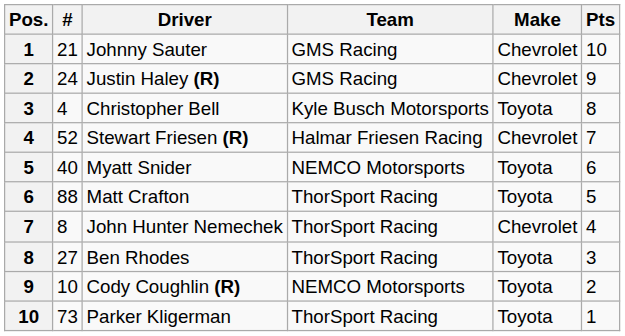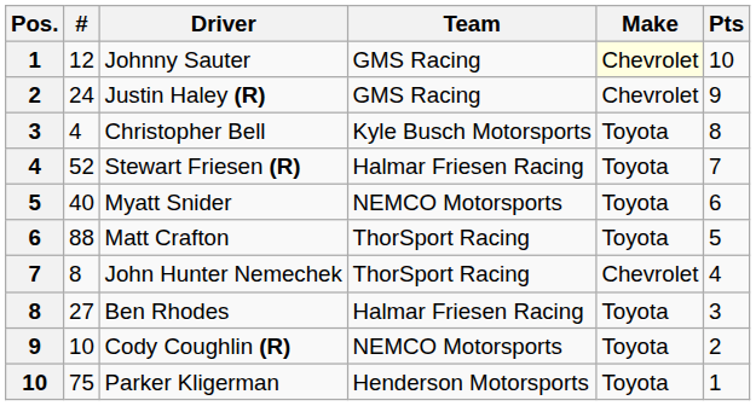Johnny Sauter | #: 21 -> 12
Johnny Sauter | Make: no background -> lightyellow background
Stewart Friesen (R) | Make: Chevrolet -> Toyota
Ben Rhodes | Team: ThorSport Racing -> Halmar Friesen Racing
Parker Kligerman | #: 73 -> 75
Parker Kligerman | Team: ThorSport Racing -> Henderson Motorsports
